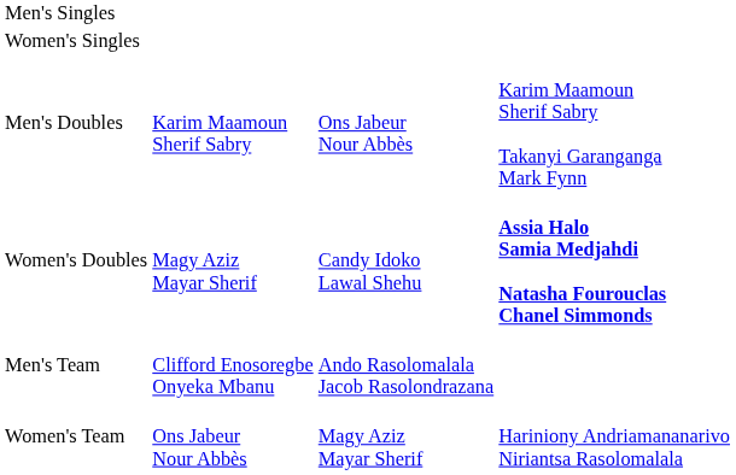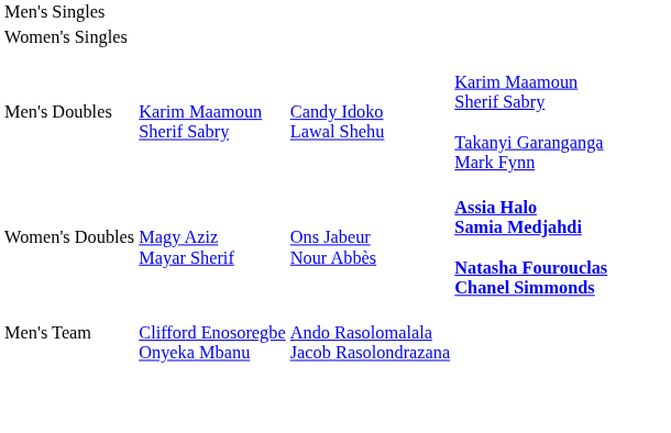Men's Doubles | column 3: Ons Jabeur Nour Abbès -> Candy Idoko Lawal Shehu
Women's Doubles | column 3: Candy Idoko Lawal Shehu -> Ons Jabeur Nour Abbès
- row: Women's Team | Ons Jabeur Nour Abbès | Magy Aziz Mayar Sherif | Hariniony Andriamananarivo Niriantsa Rasolomalala
